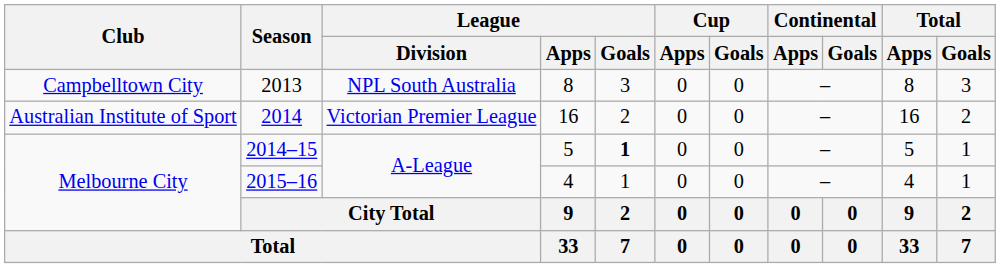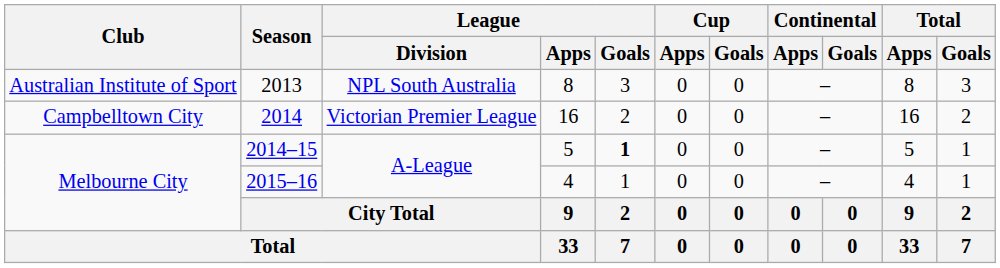2013 | Club: Campbelltown City -> Australian Institute of Sport
2014 | Club: Australian Institute of Sport -> Campbelltown City
